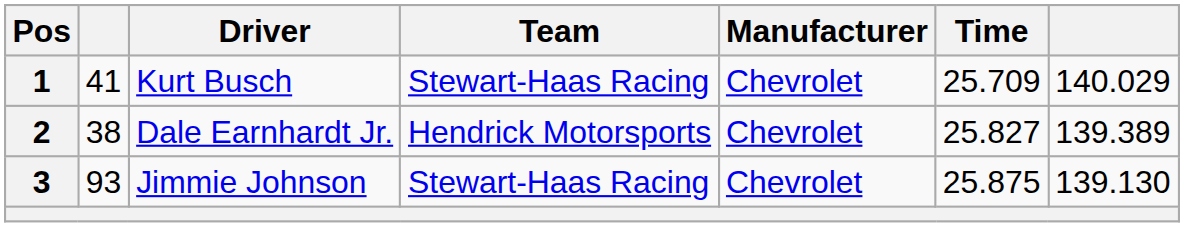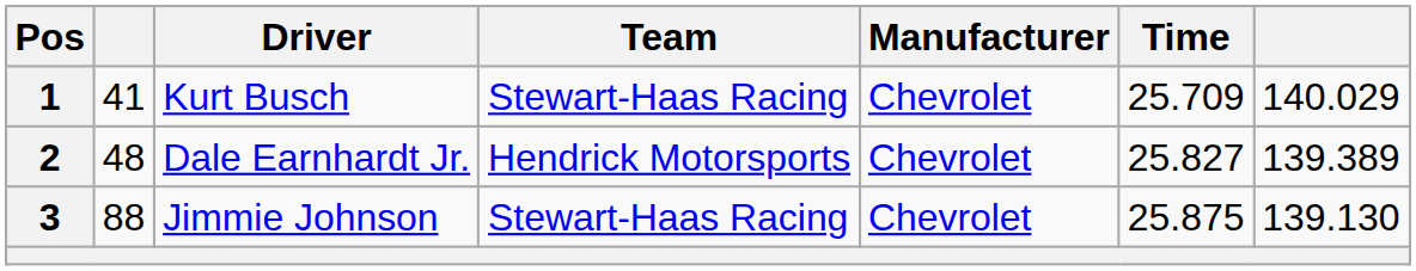2 | column 2: 38 -> 48
3 | column 2: 93 -> 88
